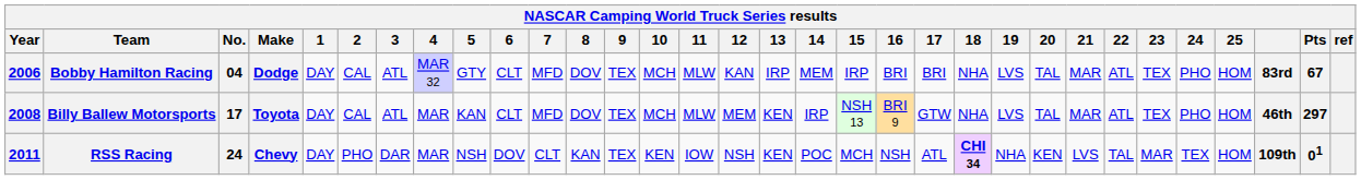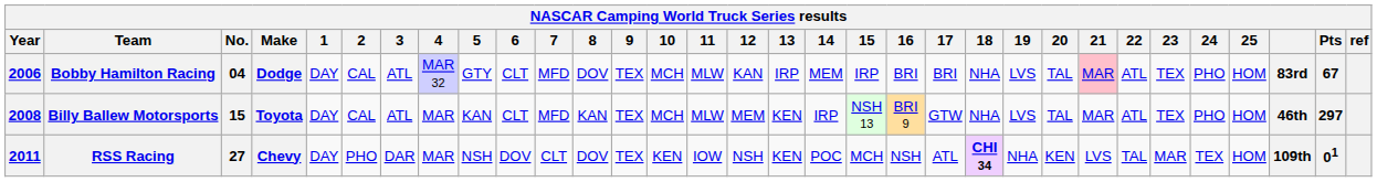Bobby Hamilton Racing | 21: no background -> pink background
Billy Ballew Motorsports | No.: 17 -> 15
Billy Ballew Motorsports | 8: DOV -> KAN
RSS Racing | No.: 24 -> 27
RSS Racing | 8: KAN -> DOV
